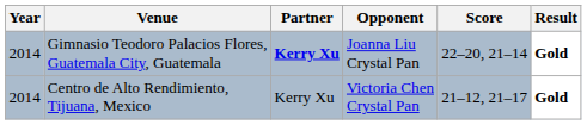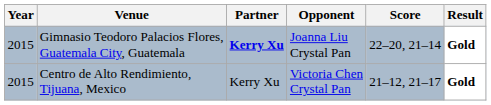Gimnasio Teodoro Palacios Flores, Guatemala City, Guatemala | Year: 2014 -> 2015
Centro de Alto Rendimiento, Tijuana, Mexico | Year: 2014 -> 2015
